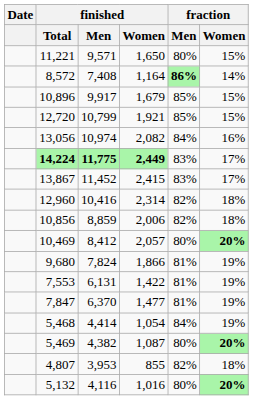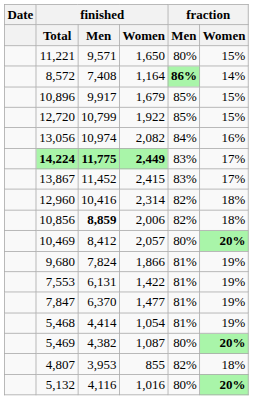12,720 | finished / Women: 1,921 -> 1,922
10,856 | finished / Men: normal -> bold
5,468 | fraction / Men: 84% -> 81%
